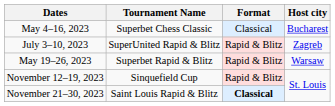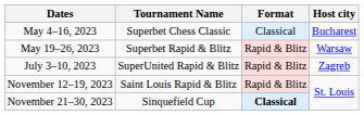rows swapped: May 19–26, 2023 <-> July 3–10, 2023
November 12–19, 2023 | Tournament Name: Sinquefield Cup -> Saint Louis Rapid & Blitz
November 21–30, 2023 | Tournament Name: Saint Louis Rapid & Blitz -> Sinquefield Cup
